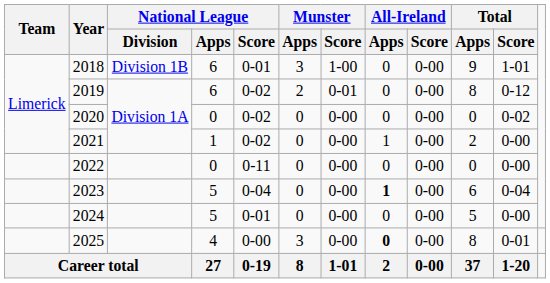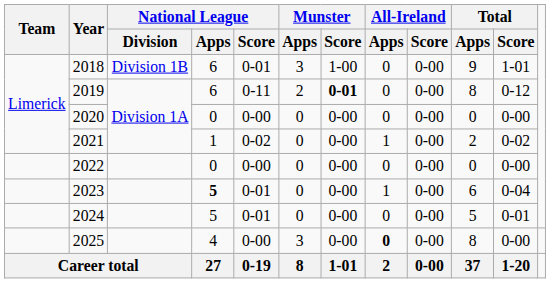2019 | National League / Score: 0-02 -> 0-11
2019 | Munster / Score: normal -> bold
2020 | National League / Score: 0-02 -> 0-00
2020 | Total / Score: 0-02 -> 0-00
2021 | Total / Score: 0-00 -> 0-02
2022 | National League / Score: 0-11 -> 0-00
2023 | National League / Apps: normal -> bold
2023 | National League / Score: 0-04 -> 0-01
2023 | All-Ireland / Apps: bold -> normal
2024 | Total / Score: 0-00 -> 0-01
2025 | Total / Score: 0-01 -> 0-00
